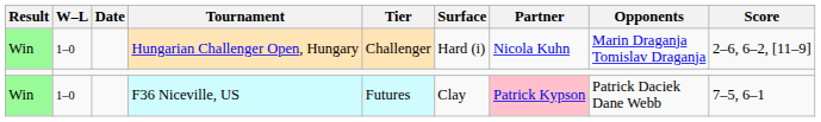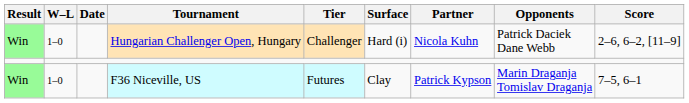Hungarian Challenger Open, Hungary | Opponents: Marin Draganja Tomislav Draganja -> Patrick Daciek Dane Webb
F36 Niceville, US | Partner: pink background -> no background
F36 Niceville, US | Opponents: Patrick Daciek Dane Webb -> Marin Draganja Tomislav Draganja
